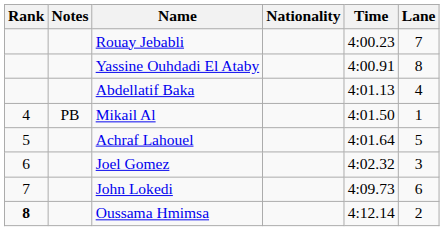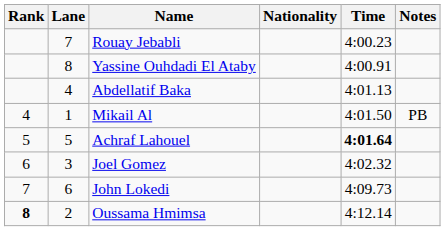columns swapped: Lane <-> Notes
Achraf Lahouel | Time: normal -> bold
